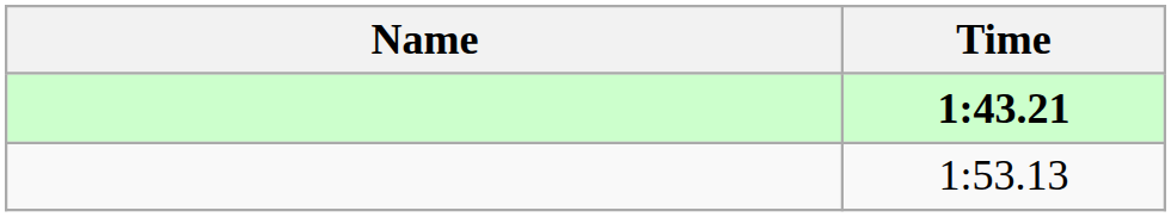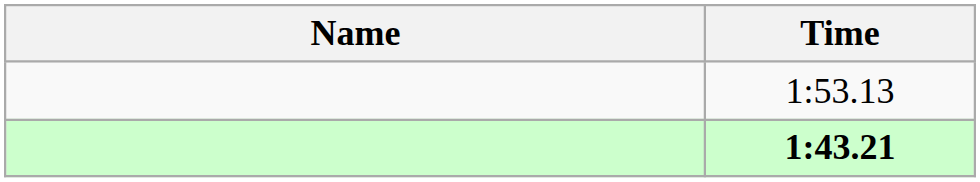rows swapped: 1:43.21 <-> 1:53.13
